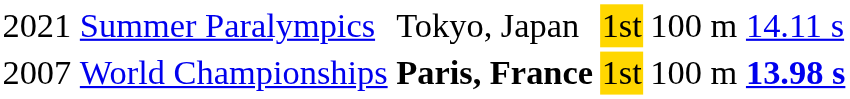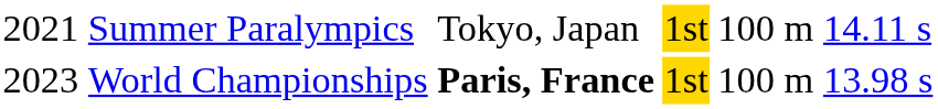World Championships | column 1: 2007 -> 2023
World Championships | column 6: bold -> normal
